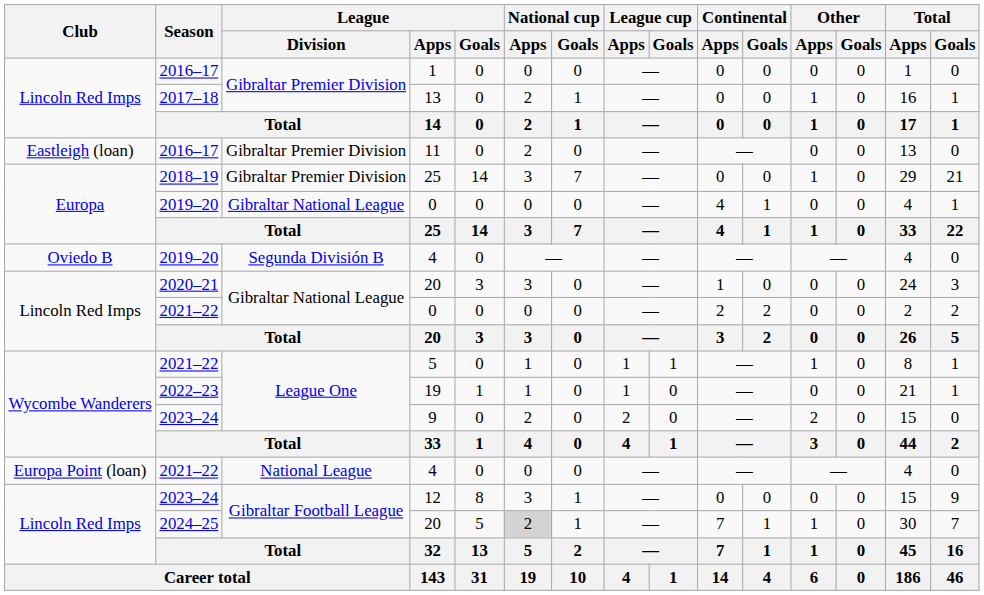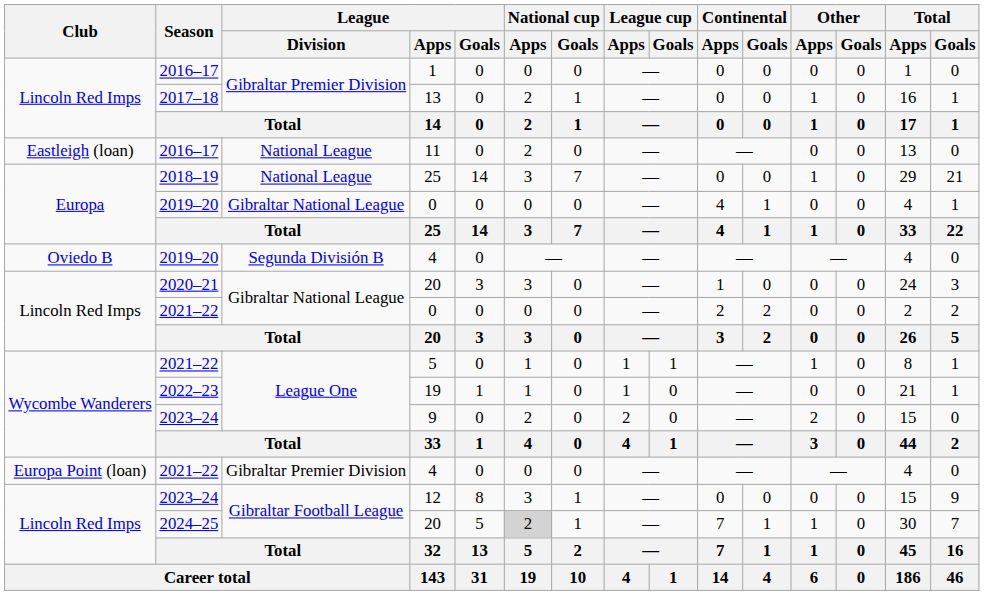11 | League / Division: Gibraltar Premier Division -> National League
2018–19 / 25 | League / Division: Gibraltar Premier Division -> National League
2021–22 / 4 | League / Division: National League -> Gibraltar Premier Division
